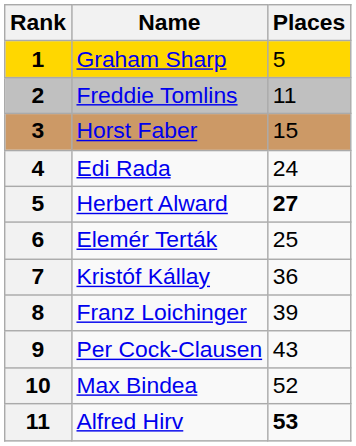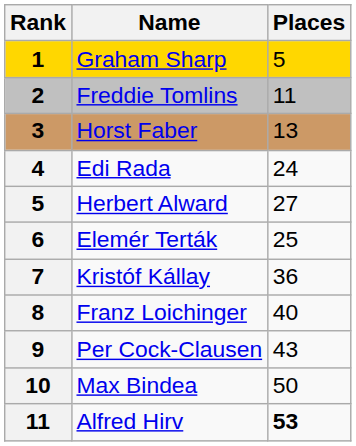Horst Faber | Places: 15 -> 13
Herbert Alward | Places: bold -> normal
Franz Loichinger | Places: 39 -> 40
Max Bindea | Places: 52 -> 50
